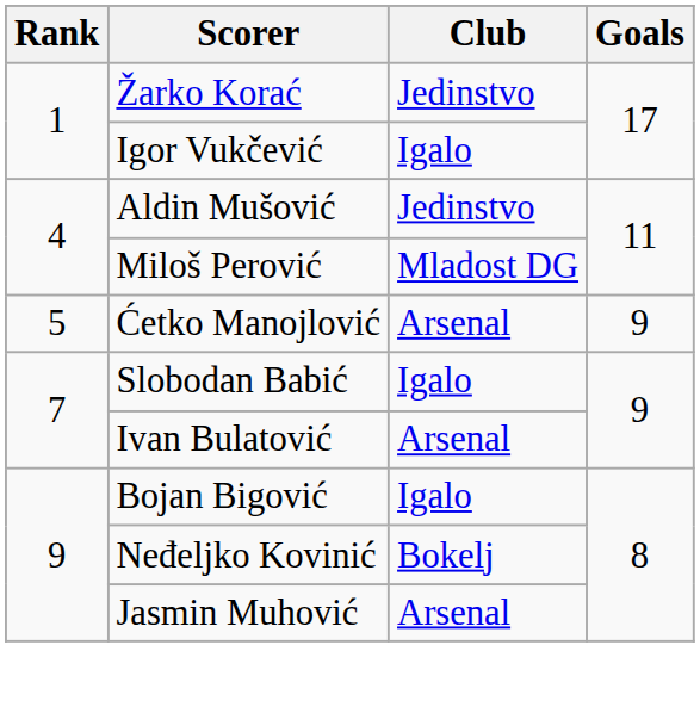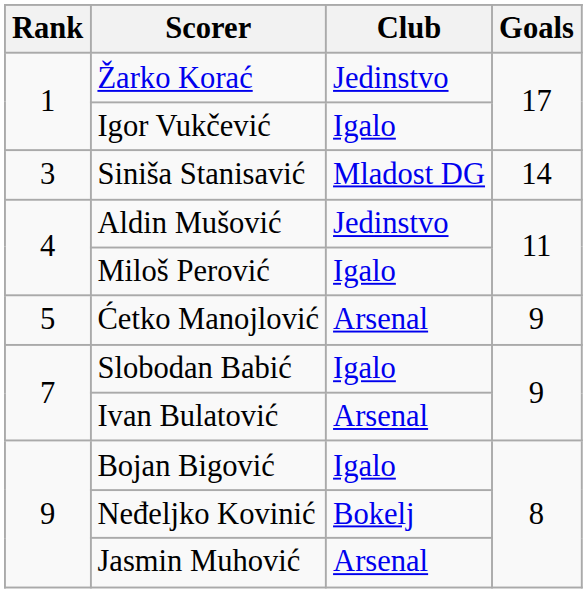+ row: 3 | Siniša Stanisavić | Mladost DG | 14
Miloš Perović | Club: Mladost DG -> Igalo
